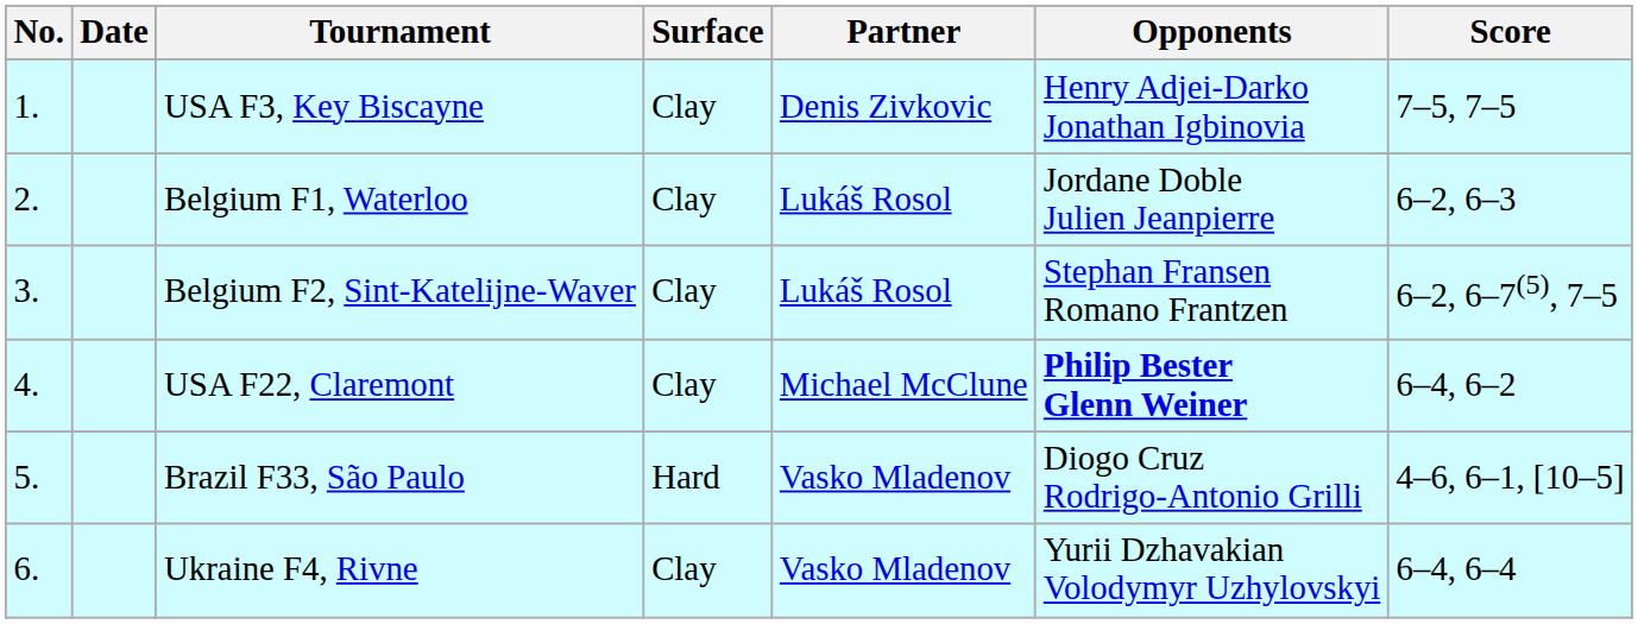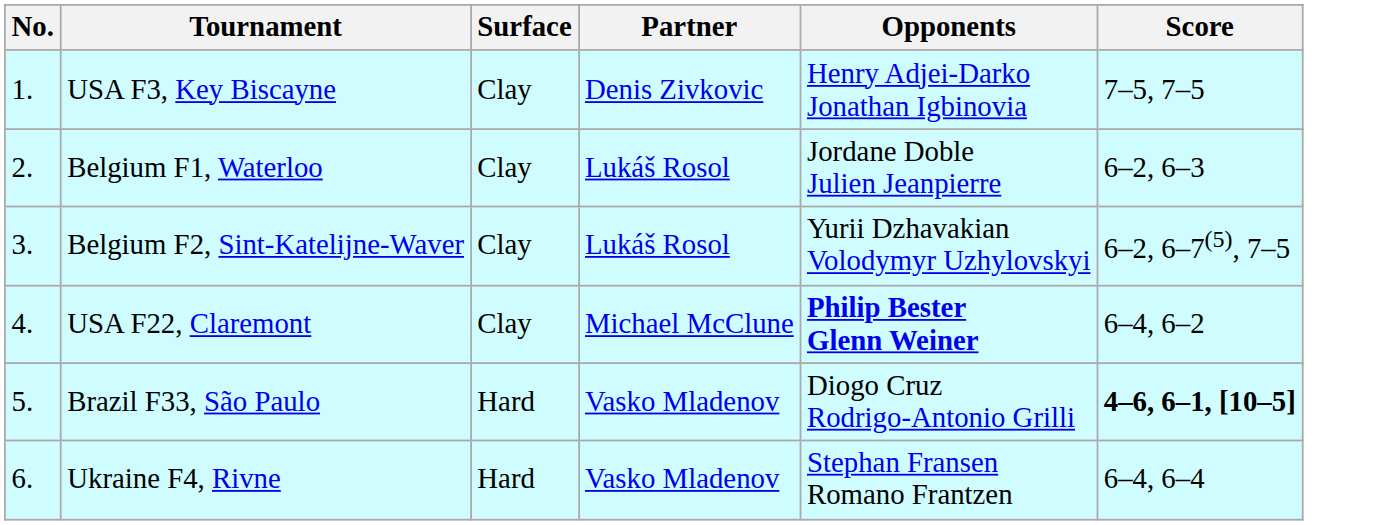- column: Date
Belgium F2, Sint-Katelijne-Waver | Opponents: Stephan Fransen Romano Frantzen -> Yurii Dzhavakian Volodymyr Uzhylovskyi
Brazil F33, São Paulo | Score: normal -> bold
Ukraine F4, Rivne | Surface: Clay -> Hard
Ukraine F4, Rivne | Opponents: Yurii Dzhavakian Volodymyr Uzhylovskyi -> Stephan Fransen Romano Frantzen
